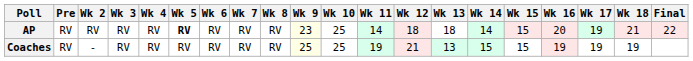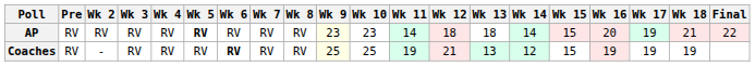AP | Wk 10: 25 -> 23
Coaches | Wk 6: normal -> bold
Coaches | Wk 14: 15 -> 12
